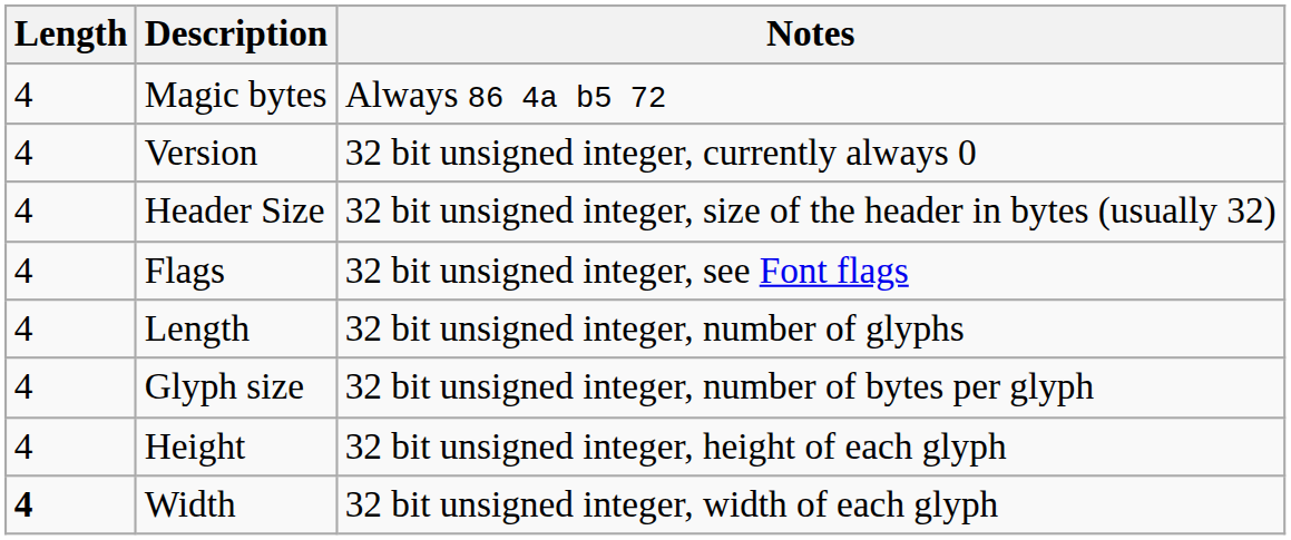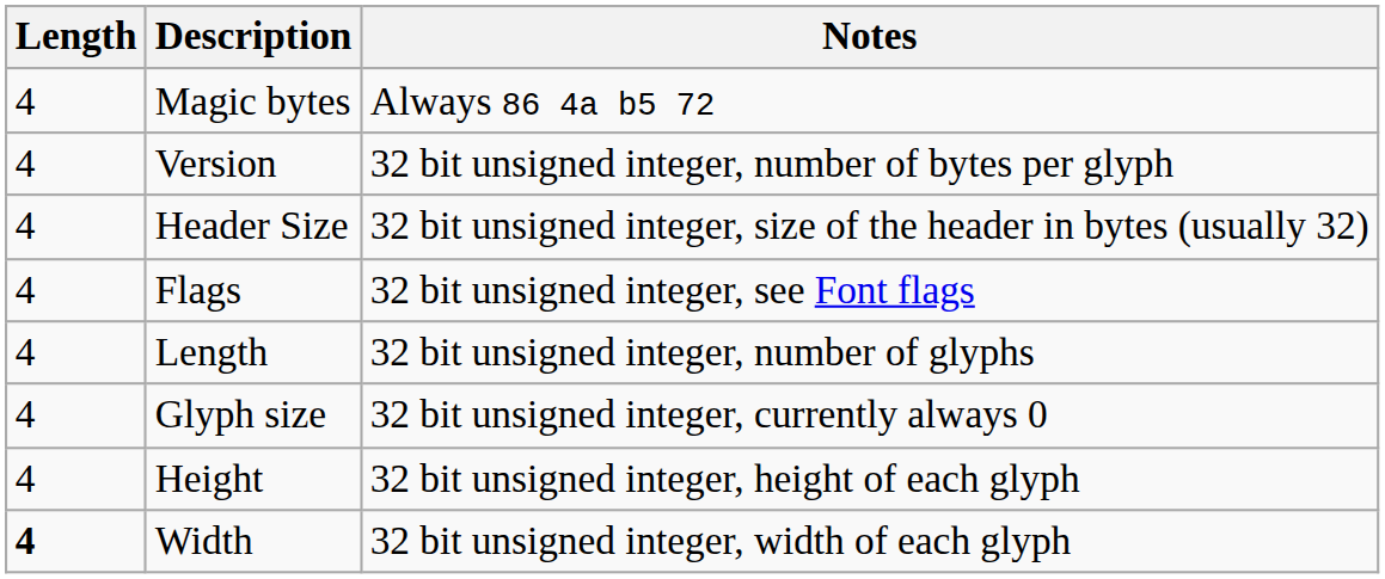Version | Notes: 32 bit unsigned integer, currently always 0 -> 32 bit unsigned integer, number of bytes per glyph
Glyph size | Notes: 32 bit unsigned integer, number of bytes per glyph -> 32 bit unsigned integer, currently always 0
